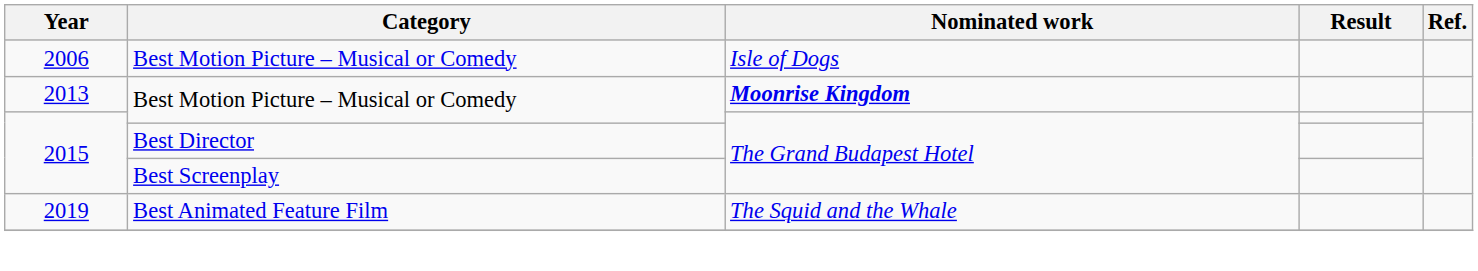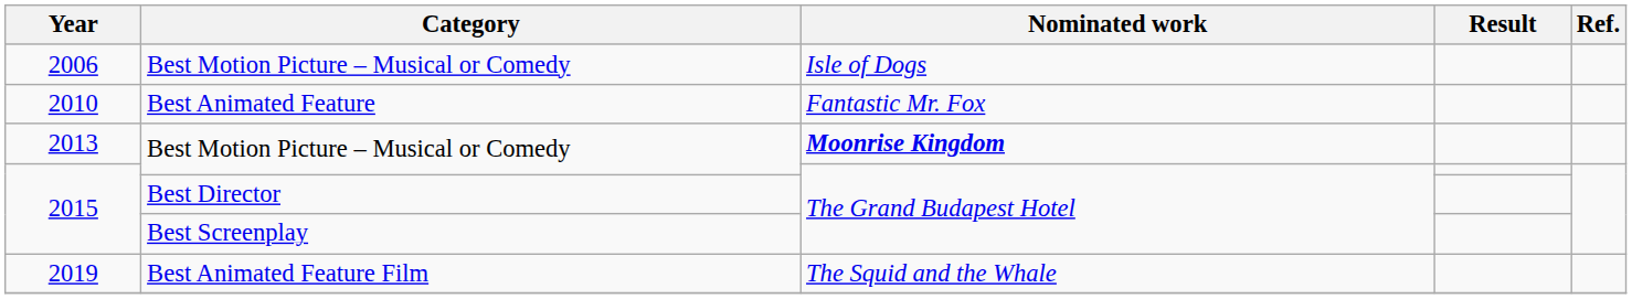+ row: 2010 | Best Animated Feature | Fantastic Mr. Fox
